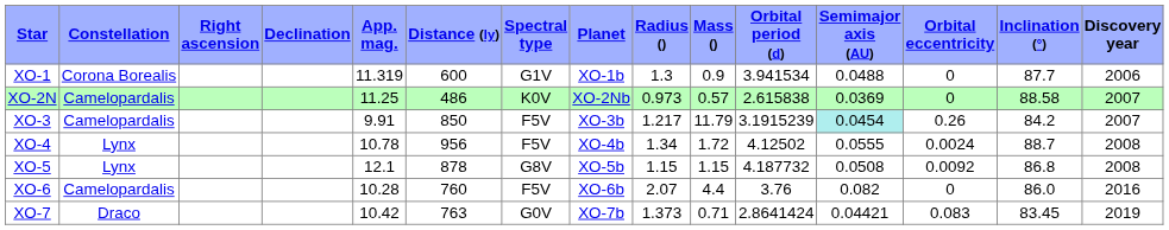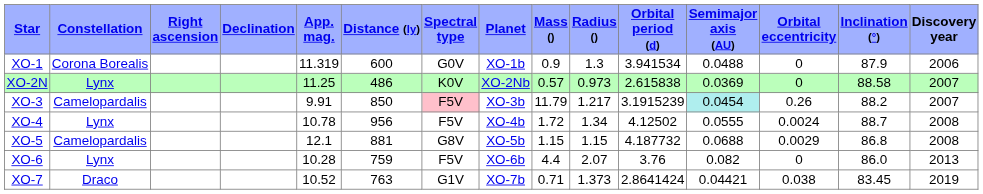columns swapped: Mass () <-> Radius ()
XO-1 | Spectral type: G1V -> G0V
XO-1 | Inclination (°): 87.7 -> 87.9
XO-2N | Constellation: Camelopardalis -> Lynx
XO-3 | Spectral type: no background -> pink background
XO-3 | Inclination (°): 84.2 -> 88.2
XO-5 | Constellation: Lynx -> Camelopardalis
XO-5 | Distance (ly): 878 -> 881
XO-5 | Semimajor axis (AU): 0.0508 -> 0.0688
XO-5 | Orbital eccentricity: 0.0092 -> 0.0029
XO-6 | Constellation: Camelopardalis -> Lynx
XO-6 | Distance (ly): 760 -> 759
XO-6 | Discovery year: 2016 -> 2013
XO-7 | App. mag.: 10.42 -> 10.52
XO-7 | Spectral type: G0V -> G1V
XO-7 | Orbital eccentricity: 0.083 -> 0.038
